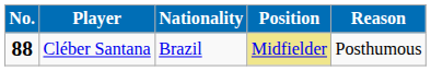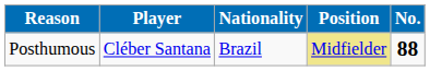columns swapped: No. <-> Reason
